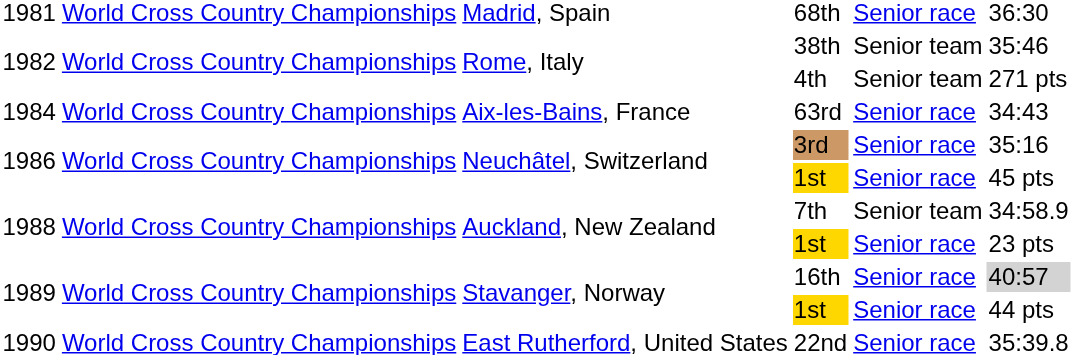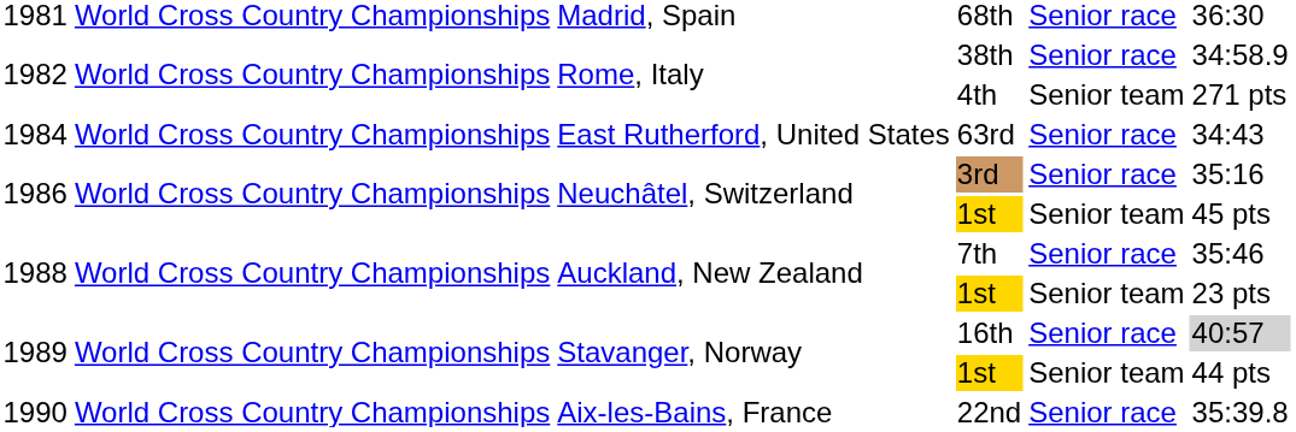38th | column 5: Senior team -> Senior race
38th | column 6: 35:46 -> 34:58.9
63rd | column 3: Aix-les-Bains, France -> East Rutherford, United States
1986 / 1st | column 5: Senior race -> Senior team
7th | column 5: Senior team -> Senior race
7th | column 6: 34:58.9 -> 35:46
1988 / 1st | column 5: Senior race -> Senior team
1989 / 1st | column 5: Senior race -> Senior team
22nd | column 3: East Rutherford, United States -> Aix-les-Bains, France
